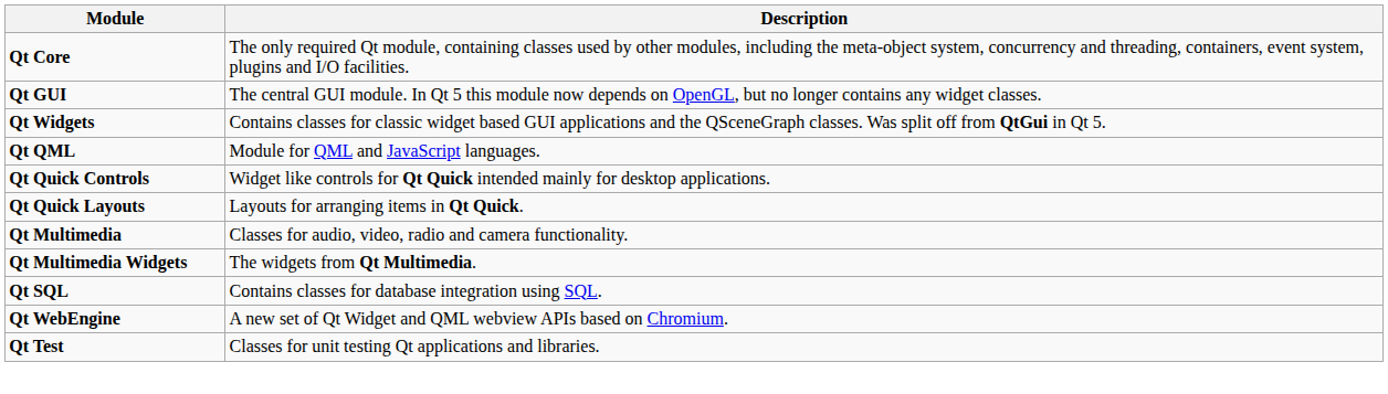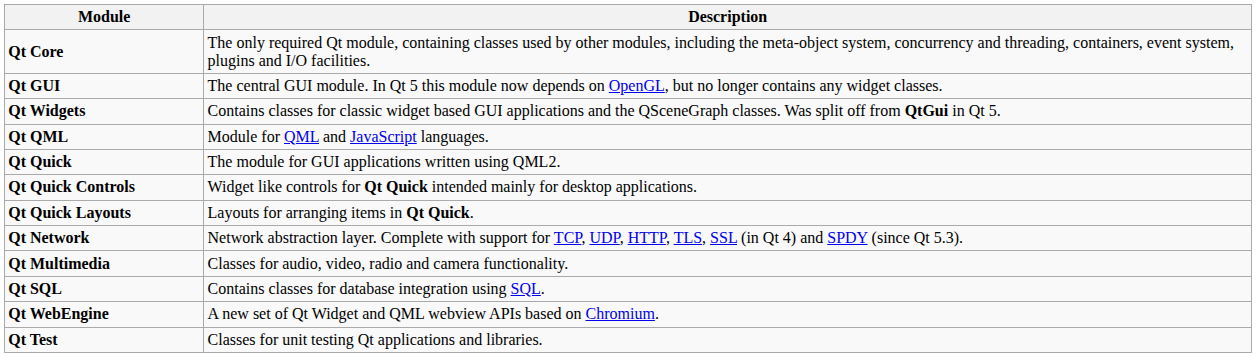+ row: Qt Quick | The module for GUI applications written using QML2.
+ row: Qt Network | Network abstraction layer. Complete with support for TCP, UDP, HTTP, TLS, SSL (in Qt 4) and SPDY (since Qt 5.3).
- row: Qt Multimedia Widgets | The widgets from Qt Multimedia.
